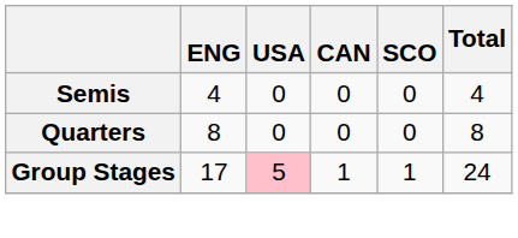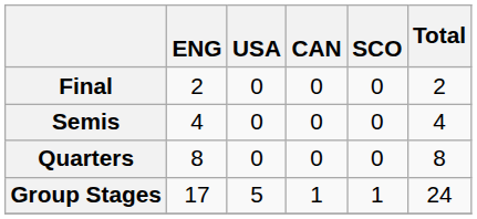+ row: Final | 2 | 0 | 0 | 0 | 2
Group Stages | USA: pink background -> no background
